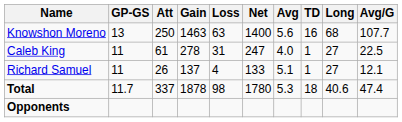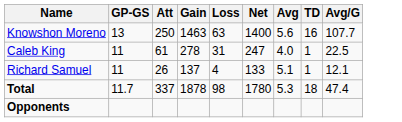- column: Long | 68 | 27 | 27 | 40.6
